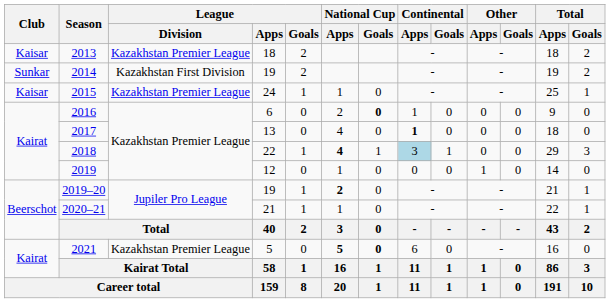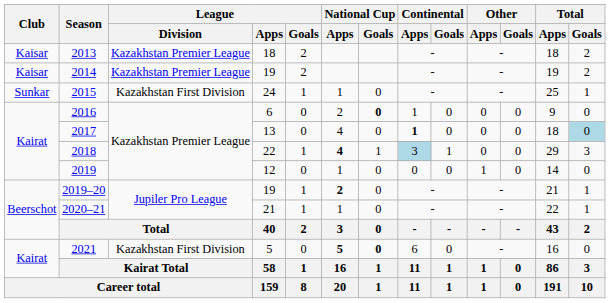2014 | Club: Sunkar -> Kaisar
2014 | League / Division: Kazakhstan First Division -> Kazakhstan Premier League
2015 | Club: Kaisar -> Sunkar
2015 | League / Division: Kazakhstan Premier League -> Kazakhstan First Division
2017 | Total / Goals: no background -> lightblue background
2021 | League / Division: Kazakhstan Premier League -> Kazakhstan First Division
